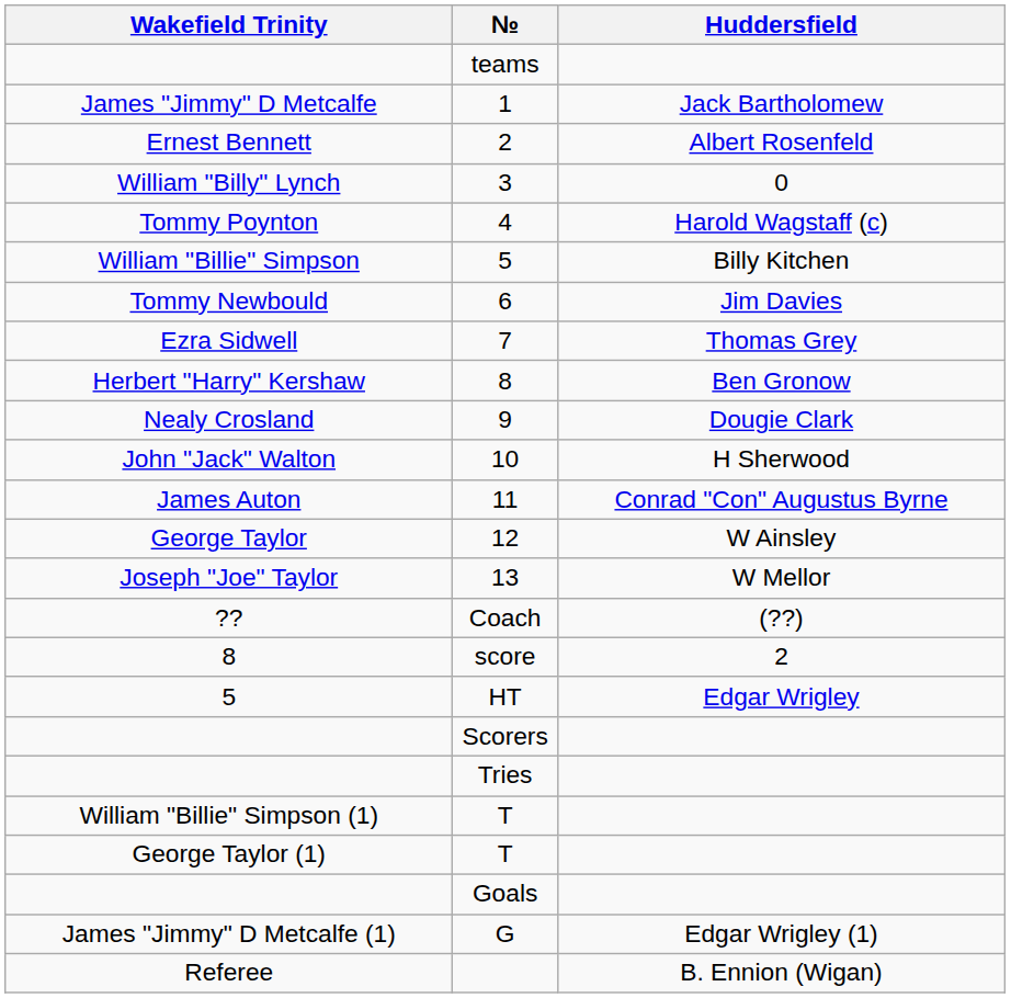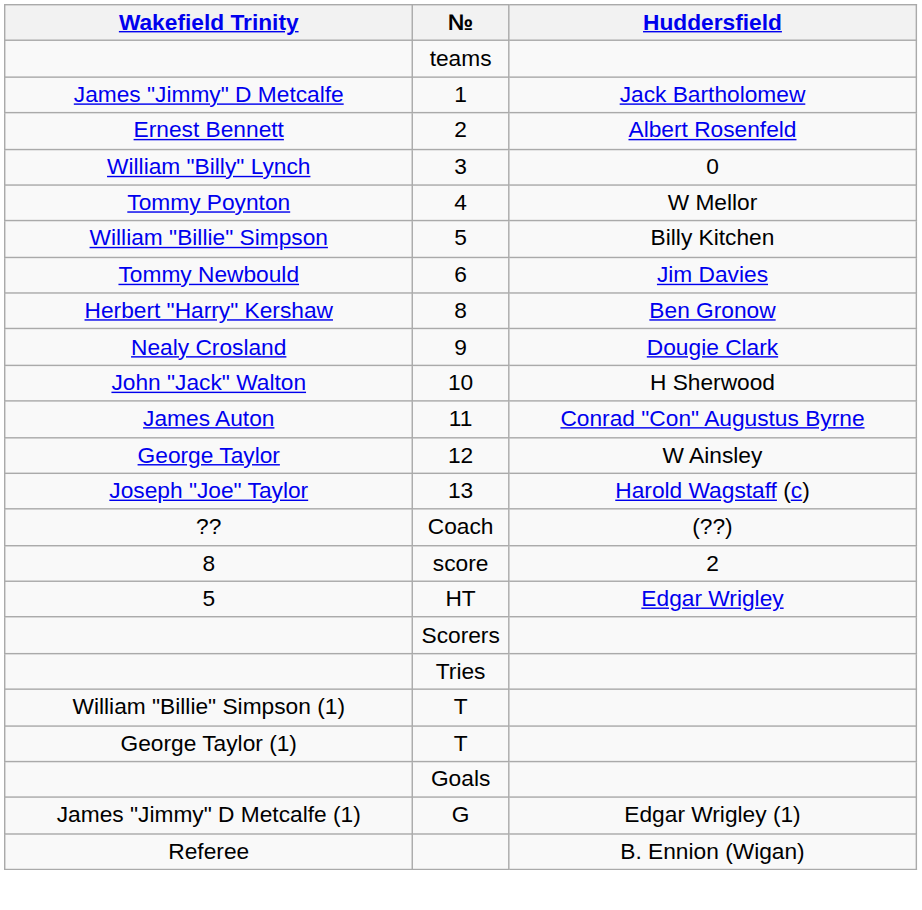4 | Huddersfield: Harold Wagstaff (c) -> W Mellor
- row: Ezra Sidwell | 7 | Thomas Grey
13 | Huddersfield: W Mellor -> Harold Wagstaff (c)
